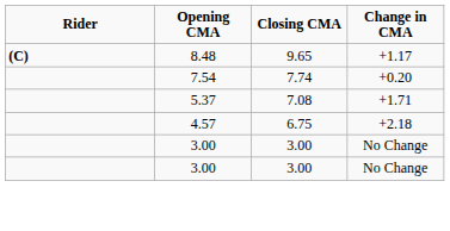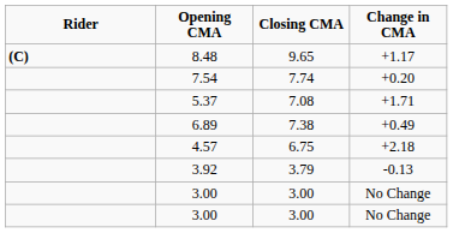+ row: 6.89 | 7.38 | +0.49
+ row: 3.92 | 3.79 | -0.13
